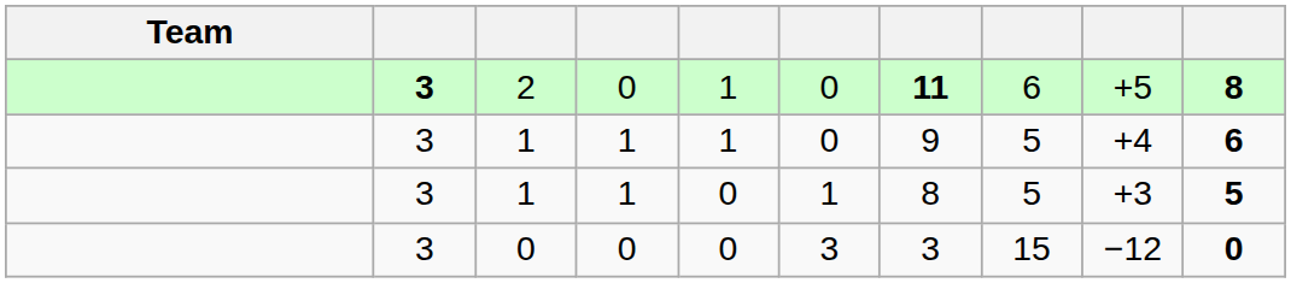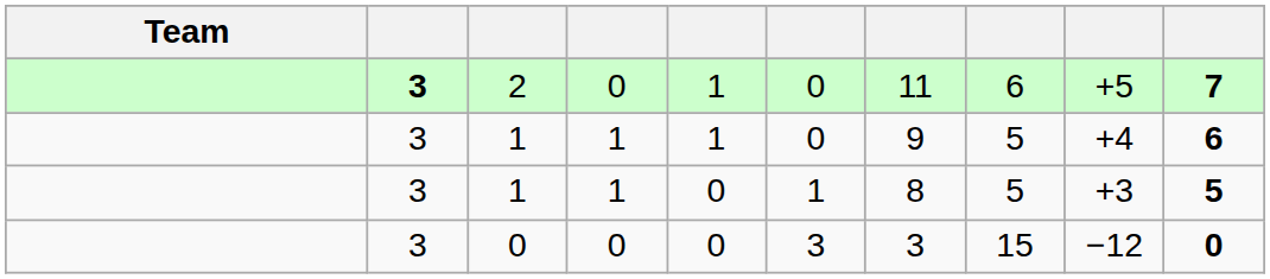2 | column 7: bold -> normal
2 | column 10: 8 -> 7
